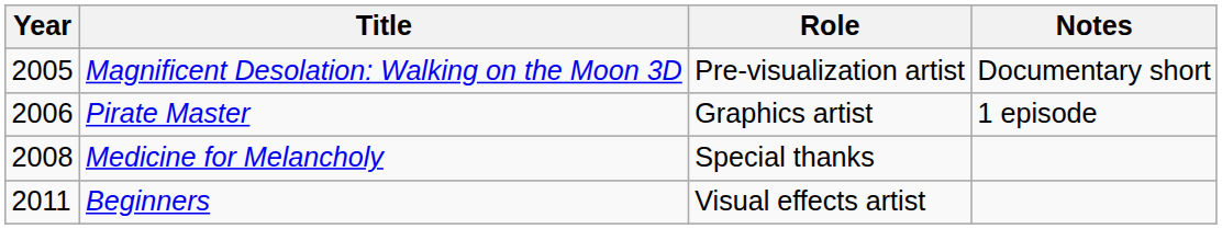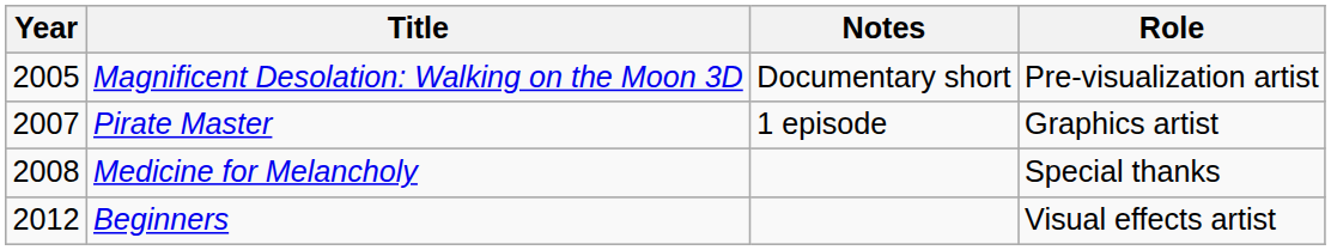columns swapped: Role <-> Notes
Pirate Master | Year: 2006 -> 2007
Beginners | Year: 2011 -> 2012
